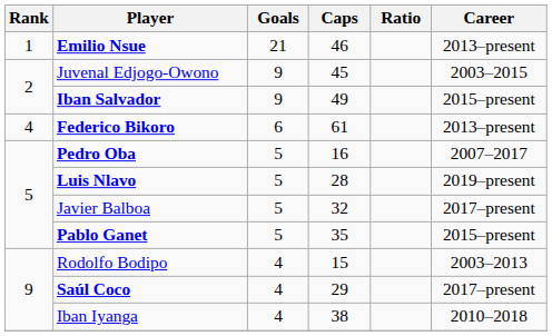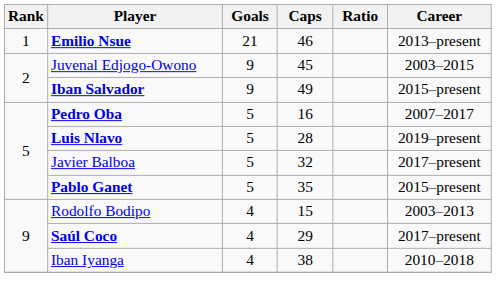- row: 4 | Federico Bikoro | 6 | 61 | 2013–present
